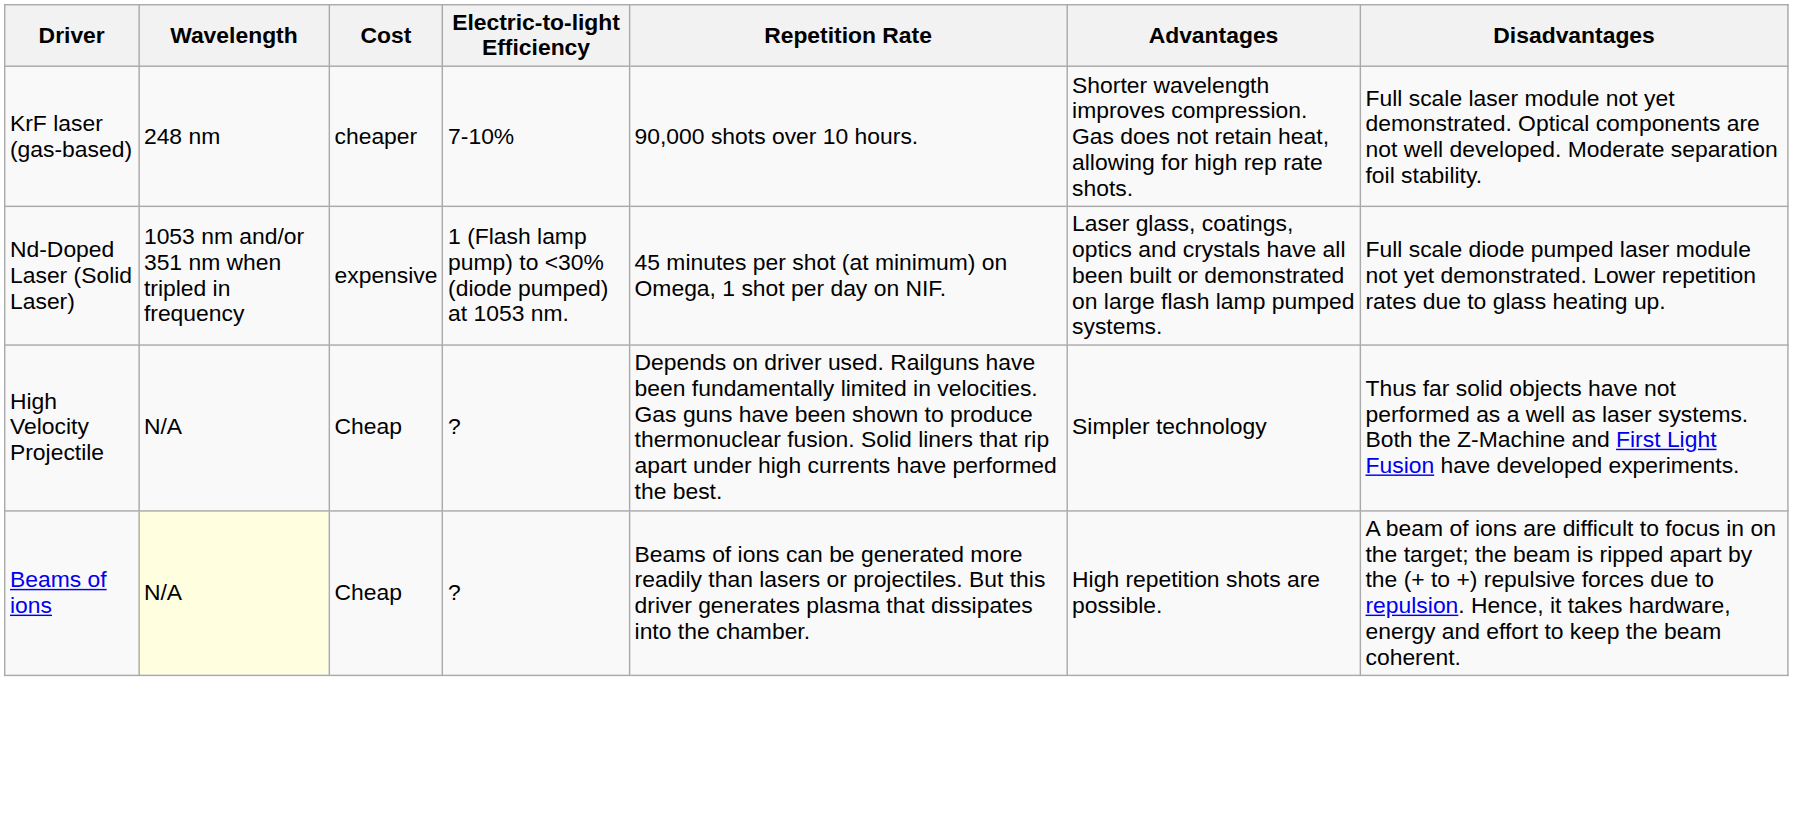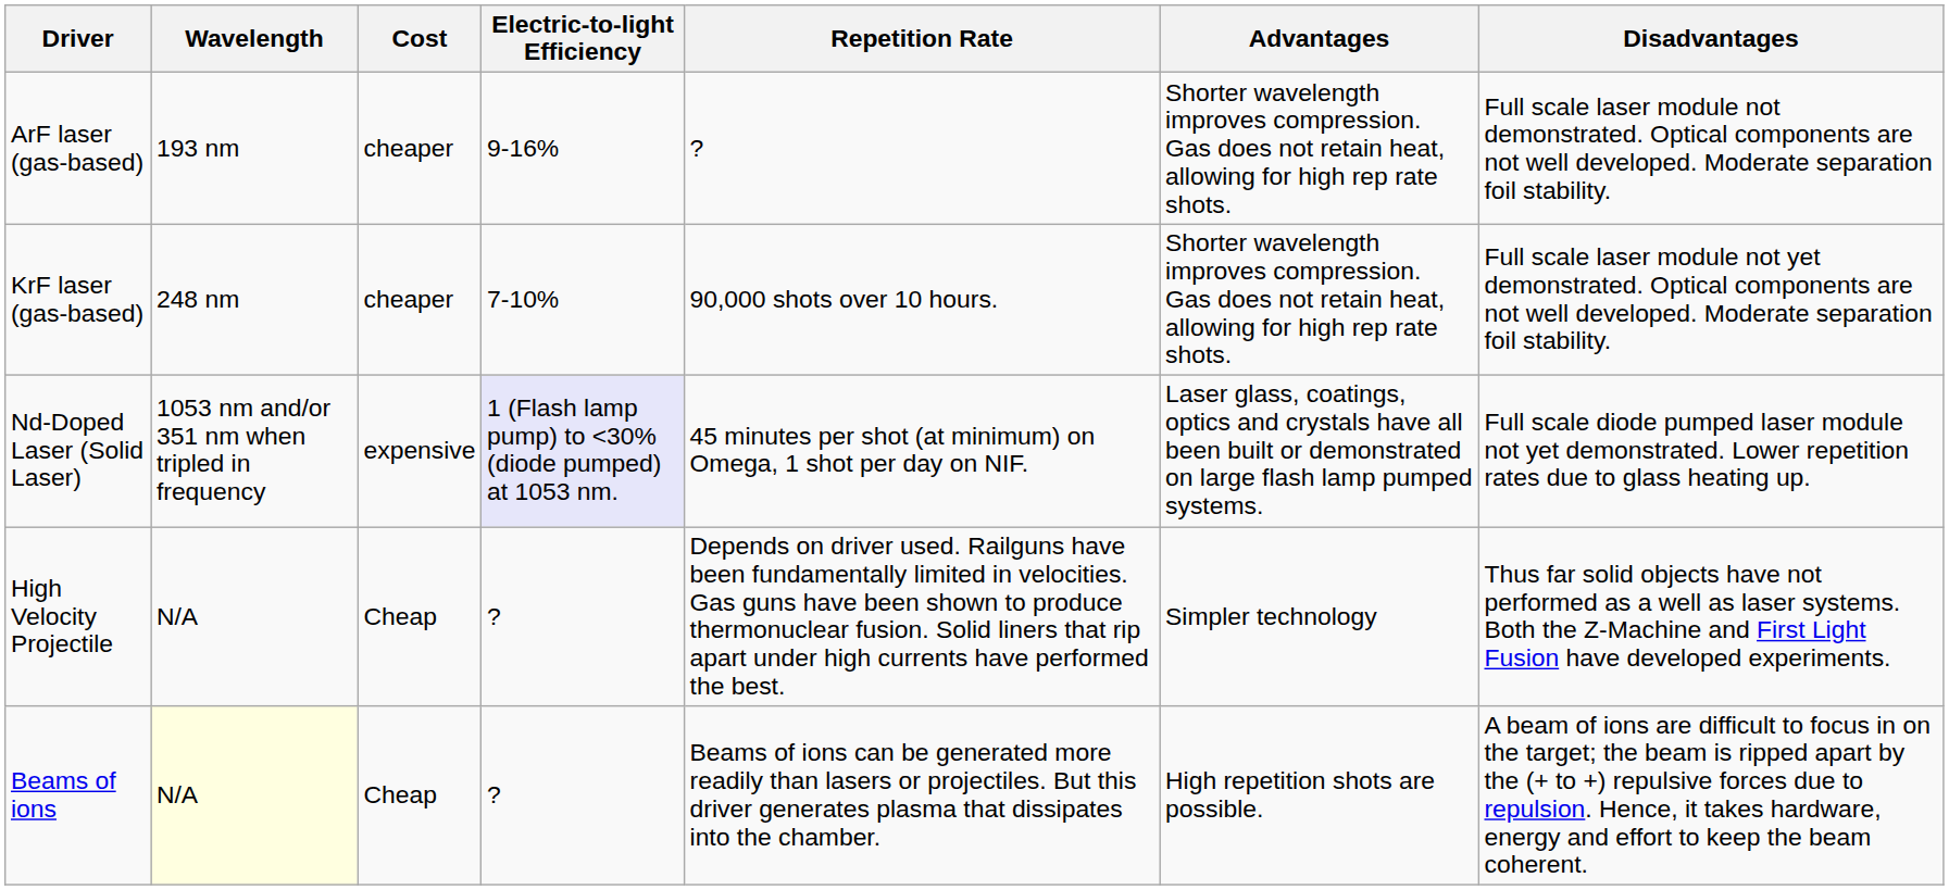+ row: ArF laser (gas-based) | 193 nm | cheaper | 9-16% | ? | Shorter wavelength improves compression. Gas does not retain heat, allowing for high rep rate shots. | Full scale laser module not demonstrated. Optical components are not well developed. Moderate separation foil stability.
Nd-Doped Laser (Solid Laser) | Electric-to-light Efficiency: no background -> lavender background
